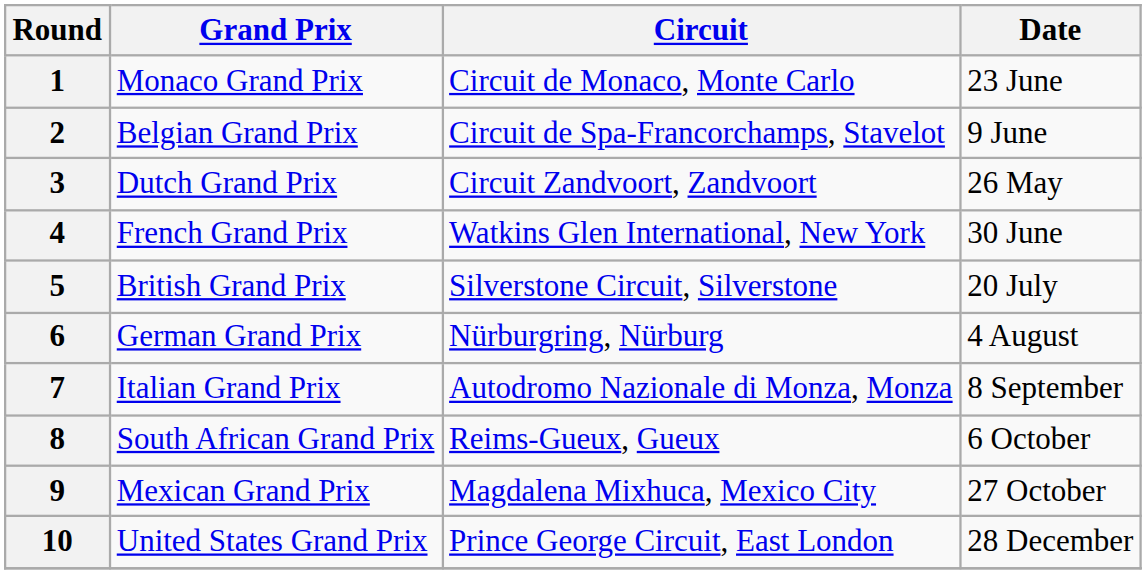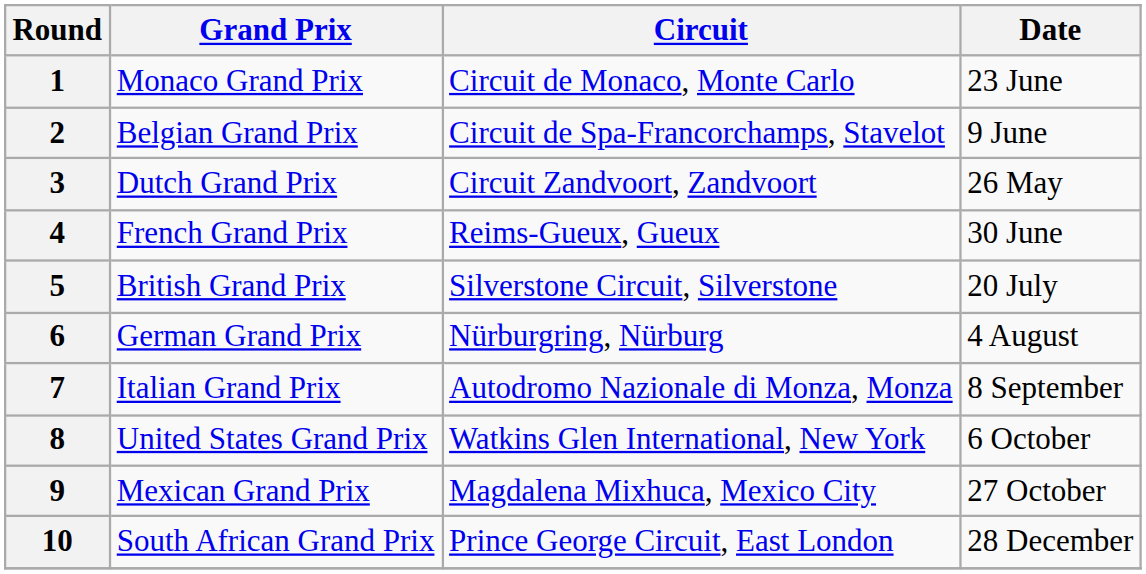4 | Circuit: Watkins Glen International, New York -> Reims-Gueux, Gueux
8 | Grand Prix: South African Grand Prix -> United States Grand Prix
8 | Circuit: Reims-Gueux, Gueux -> Watkins Glen International, New York
10 | Grand Prix: United States Grand Prix -> South African Grand Prix
